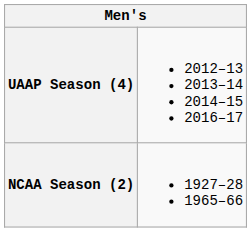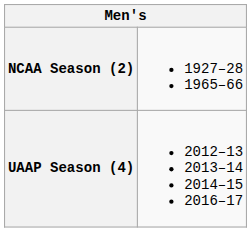rows swapped: NCAA Season (2) <-> UAAP Season (4)
